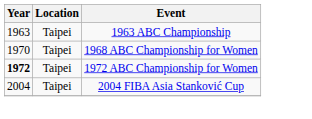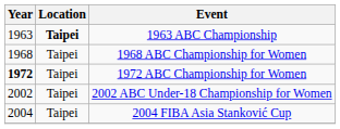1963 ABC Championship | Location: normal -> bold
1968 ABC Championship for Women | Year: 1970 -> 1968
+ row: 2002 | Taipei | 2002 ABC Under-18 Championship for Women
